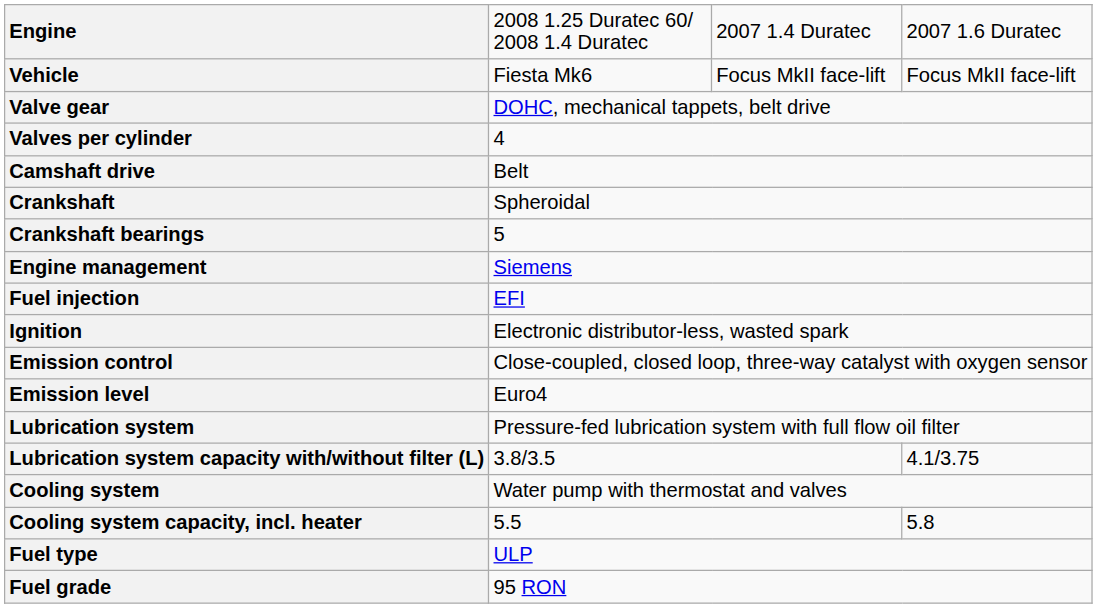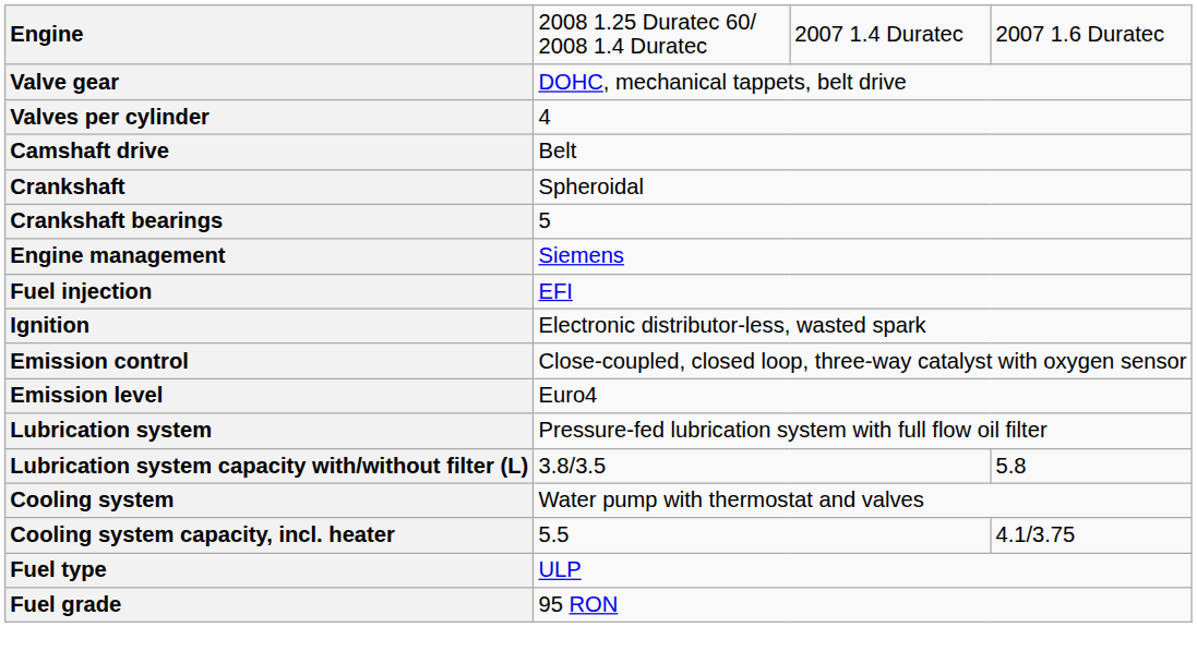- row: Vehicle | Fiesta Mk6 | Focus MkII face-lift | Focus MkII face-lift
Lubrication system capacity with/without filter (L) | column 4: 4.1/3.75 -> 5.8
Cooling system capacity, incl. heater | column 4: 5.8 -> 4.1/3.75
